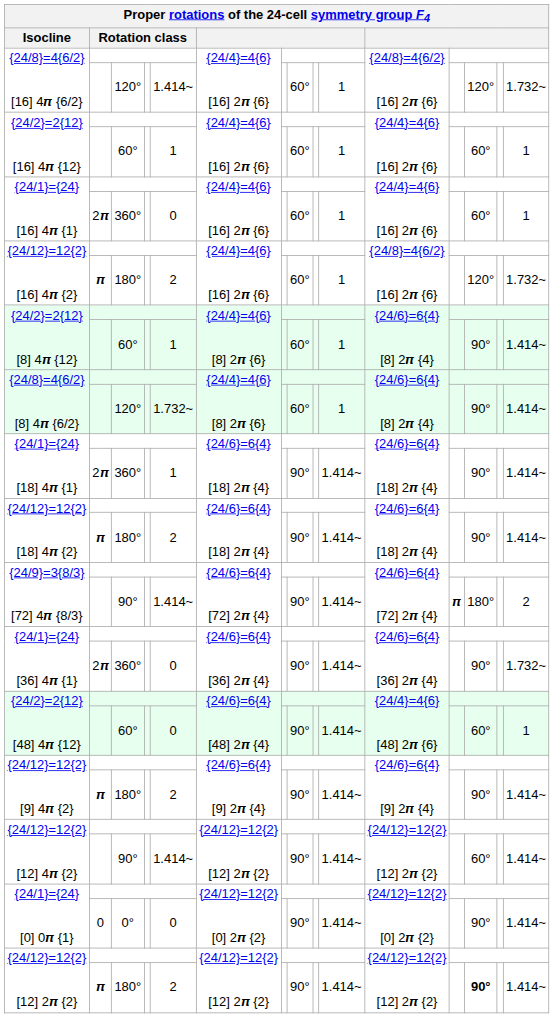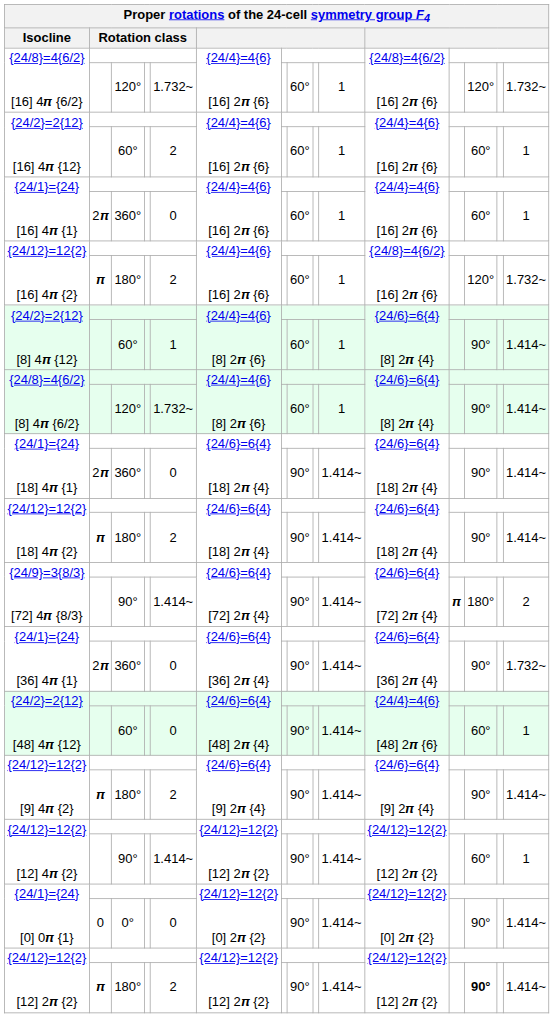{24/8}=4{6/2} [16] 4𝝅 {6/2} / 120° | column 5: 1.414~ -> 1.732~
{24/2}=2{12} [16] 4𝝅 {12} / 60° | column 5: 1 -> 2
{24/1}={24} [18] 4𝝅 {1} / 360° | column 5: 1 -> 0
{24/12}=12{2} [12] 4𝝅 {2} / 90° | column 15: 1.414~ -> 1
